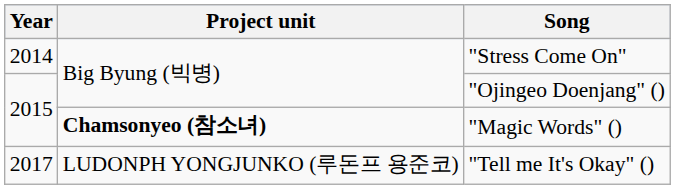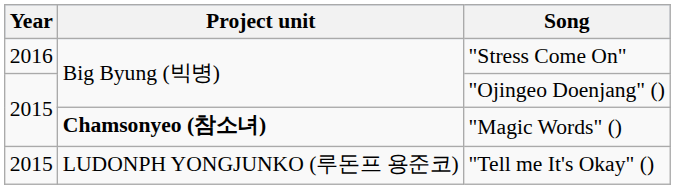"Stress Come On" | Year: 2014 -> 2016
"Tell me It's Okay" () | Year: 2017 -> 2015
